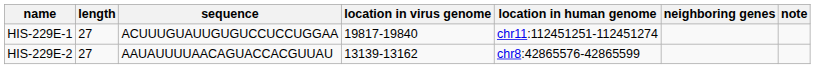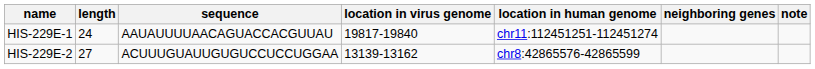HIS-229E-1 | length: 27 -> 24
HIS-229E-1 | sequence: ACUUUGUAUUGUGUCCUCCUGGAA -> AAUAUUUUAACAGUACCACGUUAU
HIS-229E-2 | sequence: AAUAUUUUAACAGUACCACGUUAU -> ACUUUGUAUUGUGUCCUCCUGGAA
